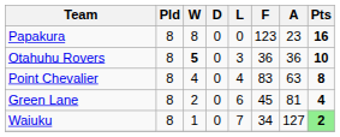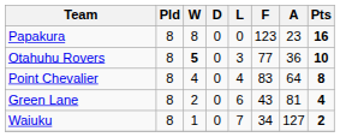Otahuhu Rovers | F: 36 -> 77
Point Chevalier | A: 63 -> 64
Green Lane | F: 45 -> 43
Waiuku | Pts: lightgreen background -> no background
